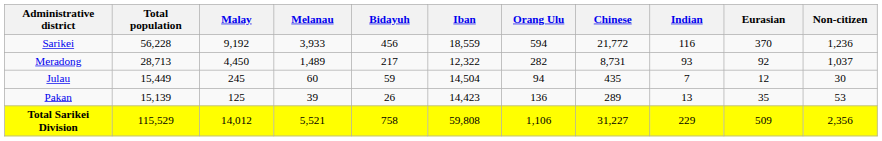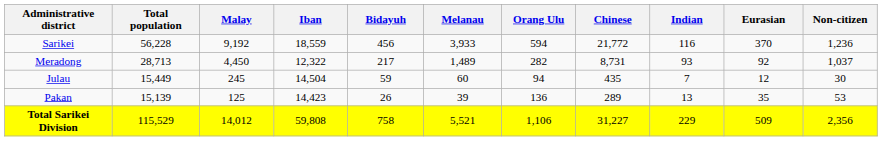columns swapped: Iban <-> Melanau
